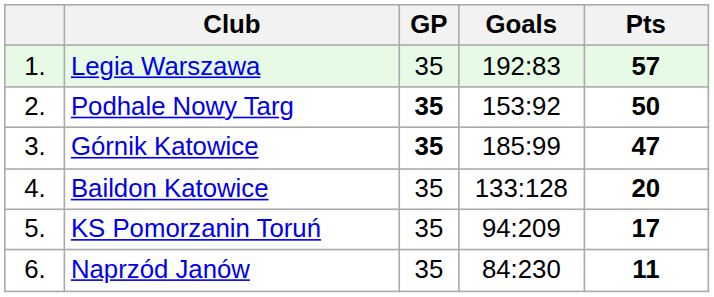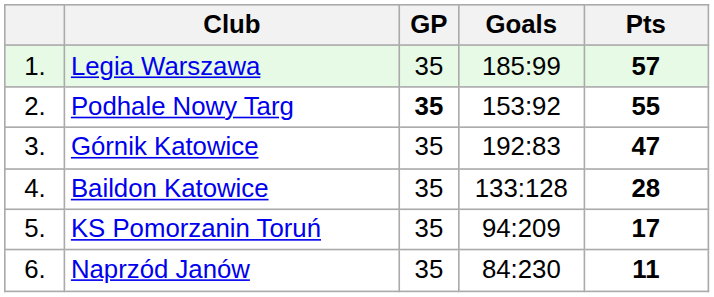Legia Warszawa | Goals: 192:83 -> 185:99
Podhale Nowy Targ | Pts: 50 -> 55
Górnik Katowice | GP: bold -> normal
Górnik Katowice | Goals: 185:99 -> 192:83
Baildon Katowice | Pts: 20 -> 28
